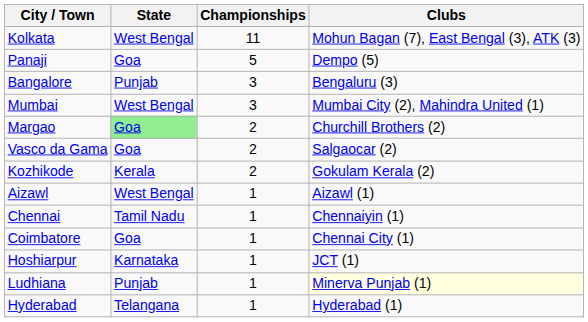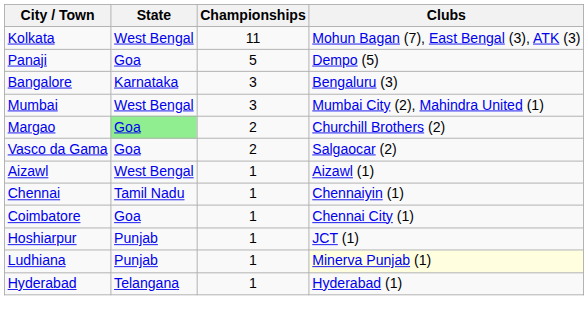Bangalore | State: Punjab -> Karnataka
- row: Kozhikode | Kerala | 2 | Gokulam Kerala (2)
Hoshiarpur | State: Karnataka -> Punjab
